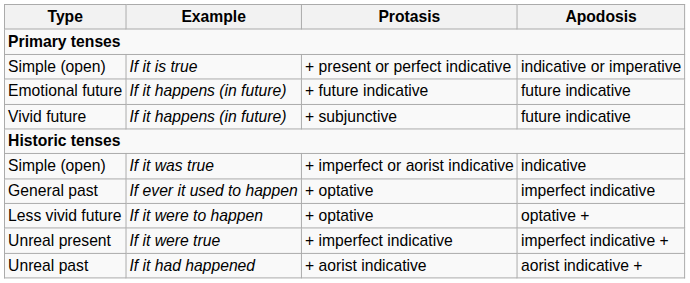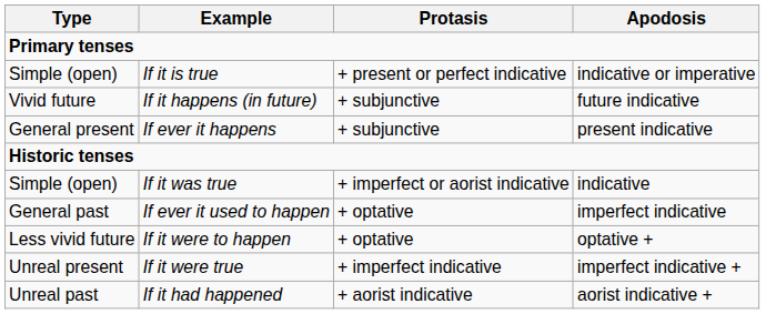- row: Emotional future | If it happens (in future) | + future indicative | future indicative
+ row: General present | If ever it happens | + subjunctive | present indicative
